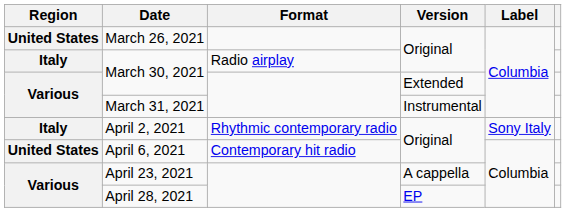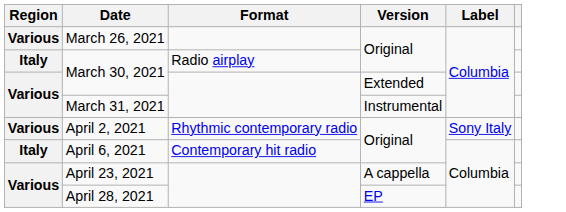March 26, 2021 | Region: United States -> Various
April 2, 2021 | Region: Italy -> Various
April 6, 2021 | Region: United States -> Italy
